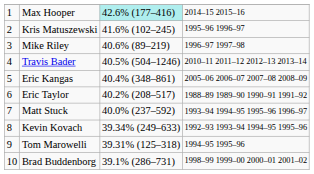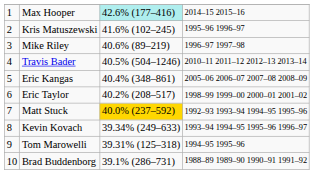Eric Taylor | column 4: 1988–89 1989–90 1990–91 1991–92 -> 1998–99 1999–00 2000–01 2001–02
Matt Stuck | column 3: no background -> gold background
Matt Stuck | column 4: 1993–94 1994–95 1995–96 1996–97 -> 1992–93 1993–94 1994–95 1995–96
Kevin Kovach | column 4: 1992–93 1993–94 1994–95 1995–96 -> 1993–94 1994–95 1995–96 1996–97
Brad Buddenborg | column 4: 1998–99 1999–00 2000–01 2001–02 -> 1988–89 1989–90 1990–91 1991–92
